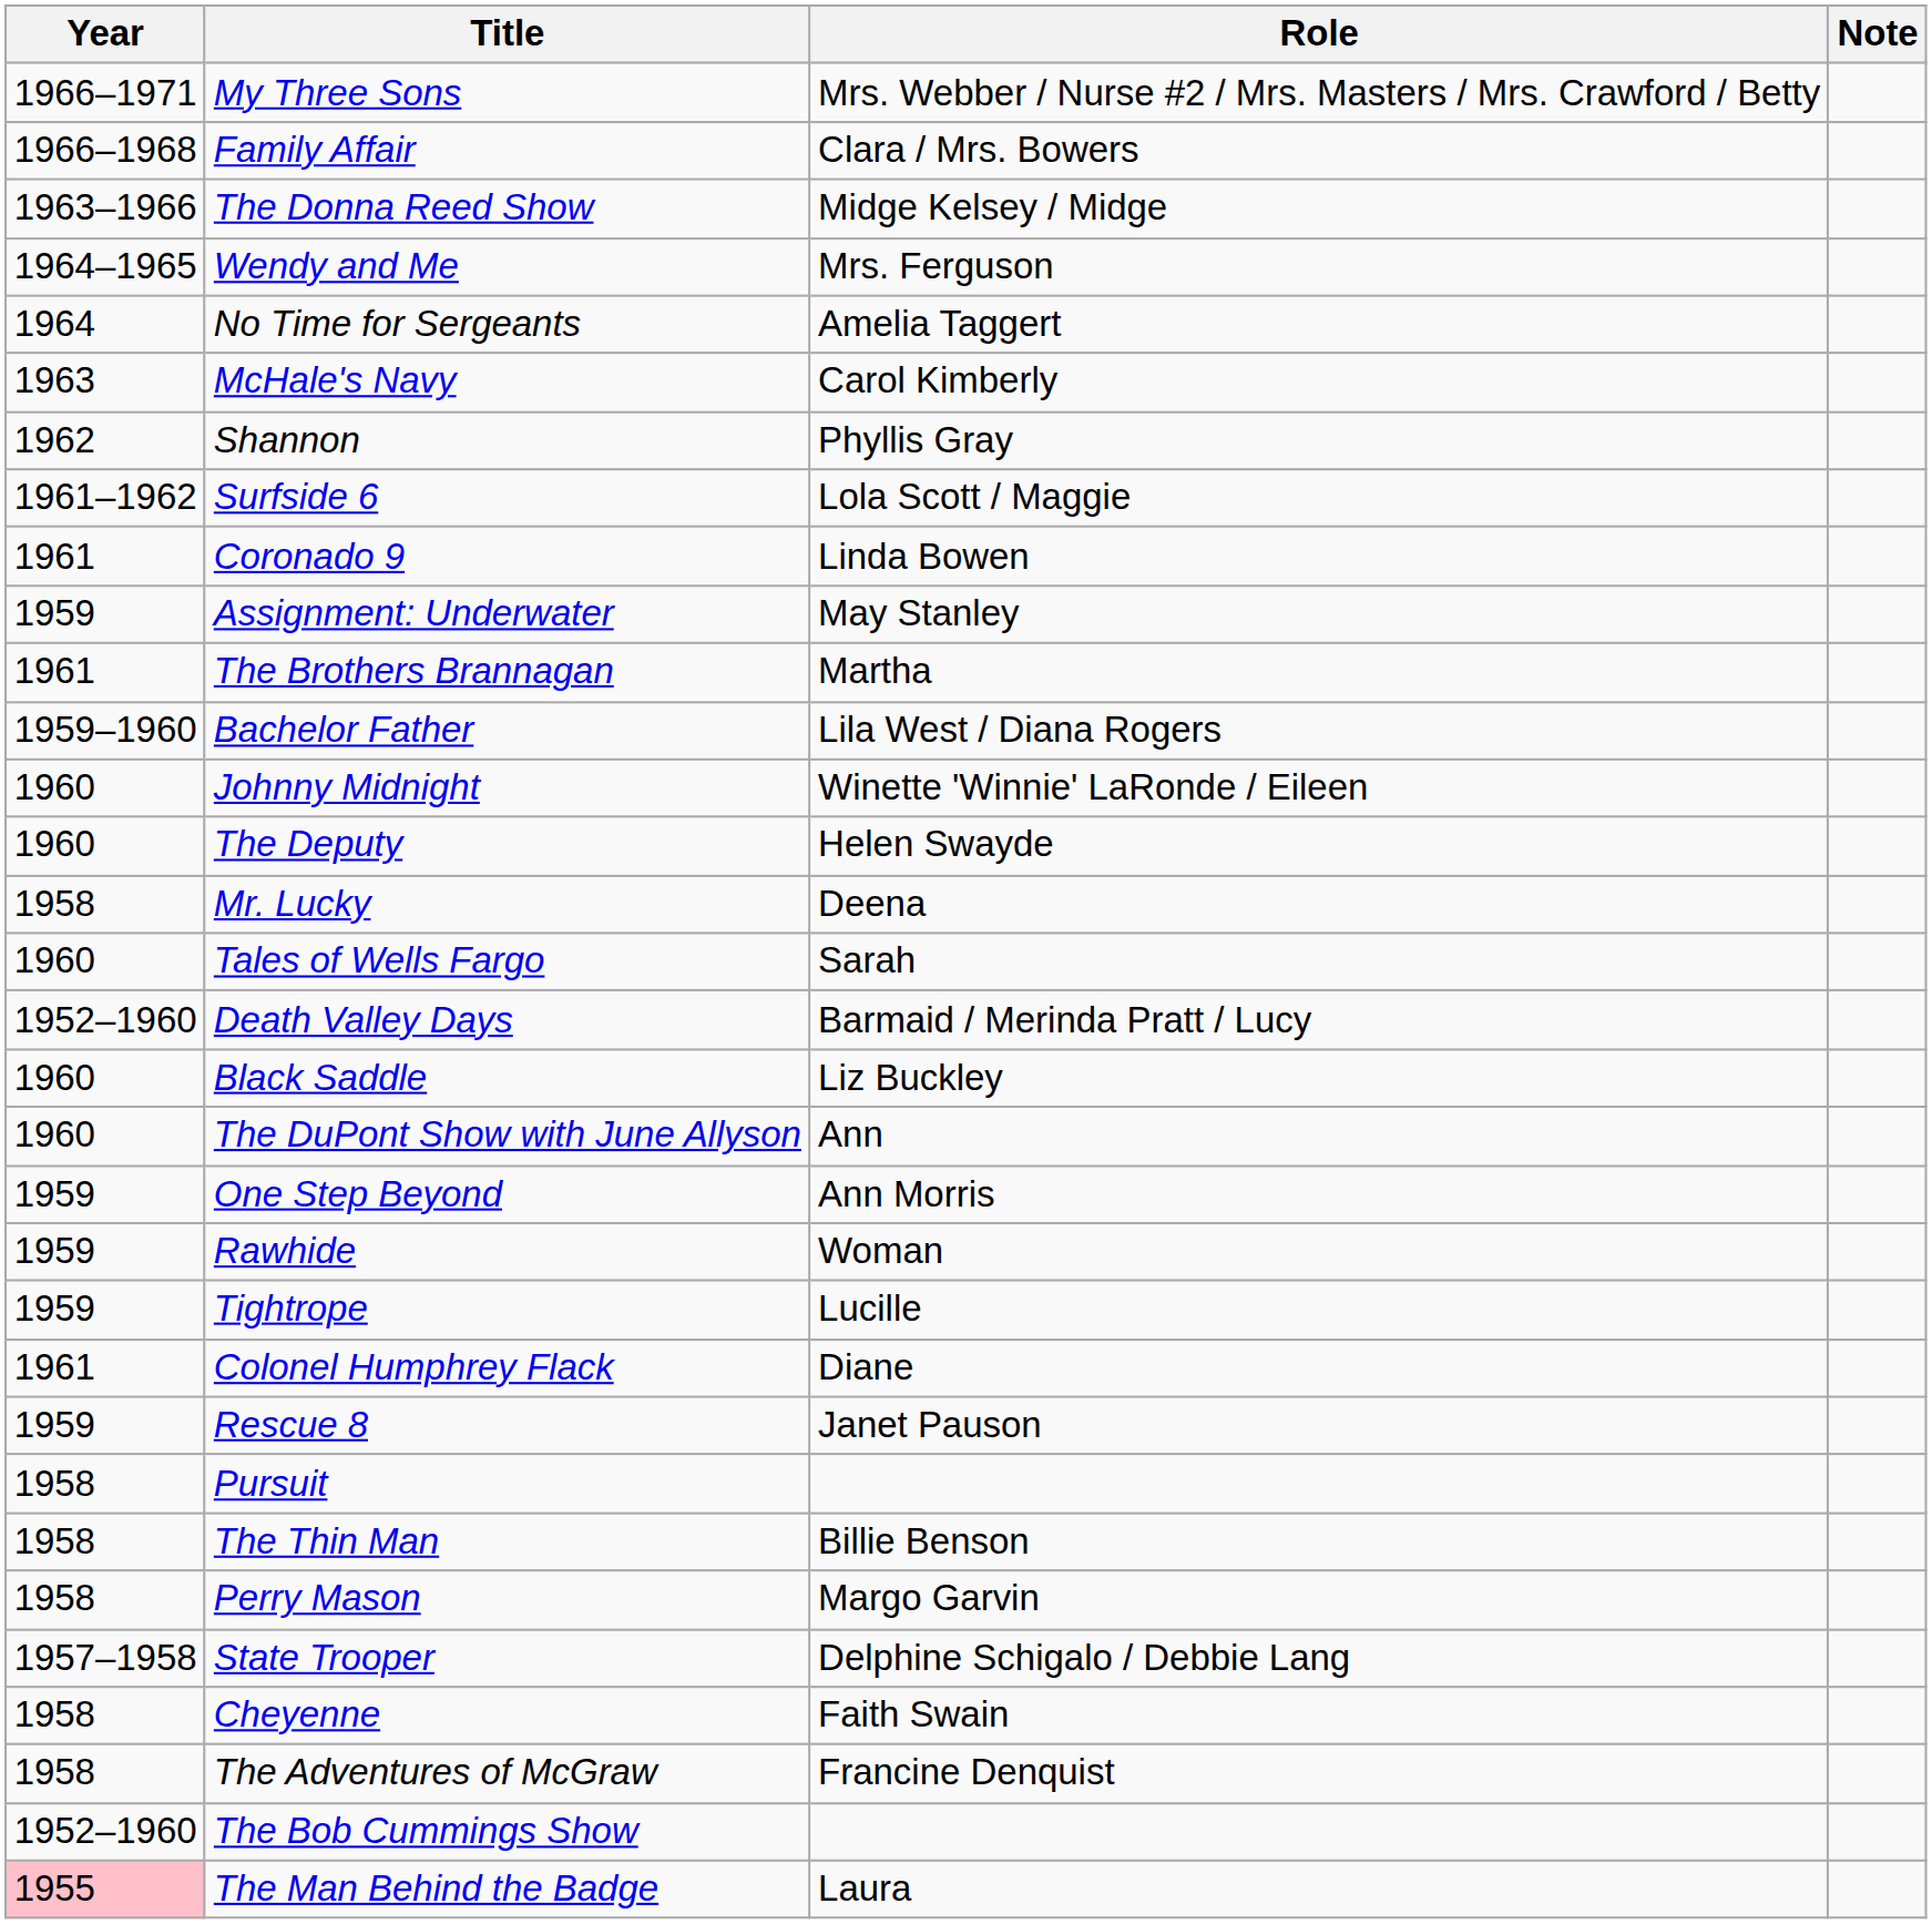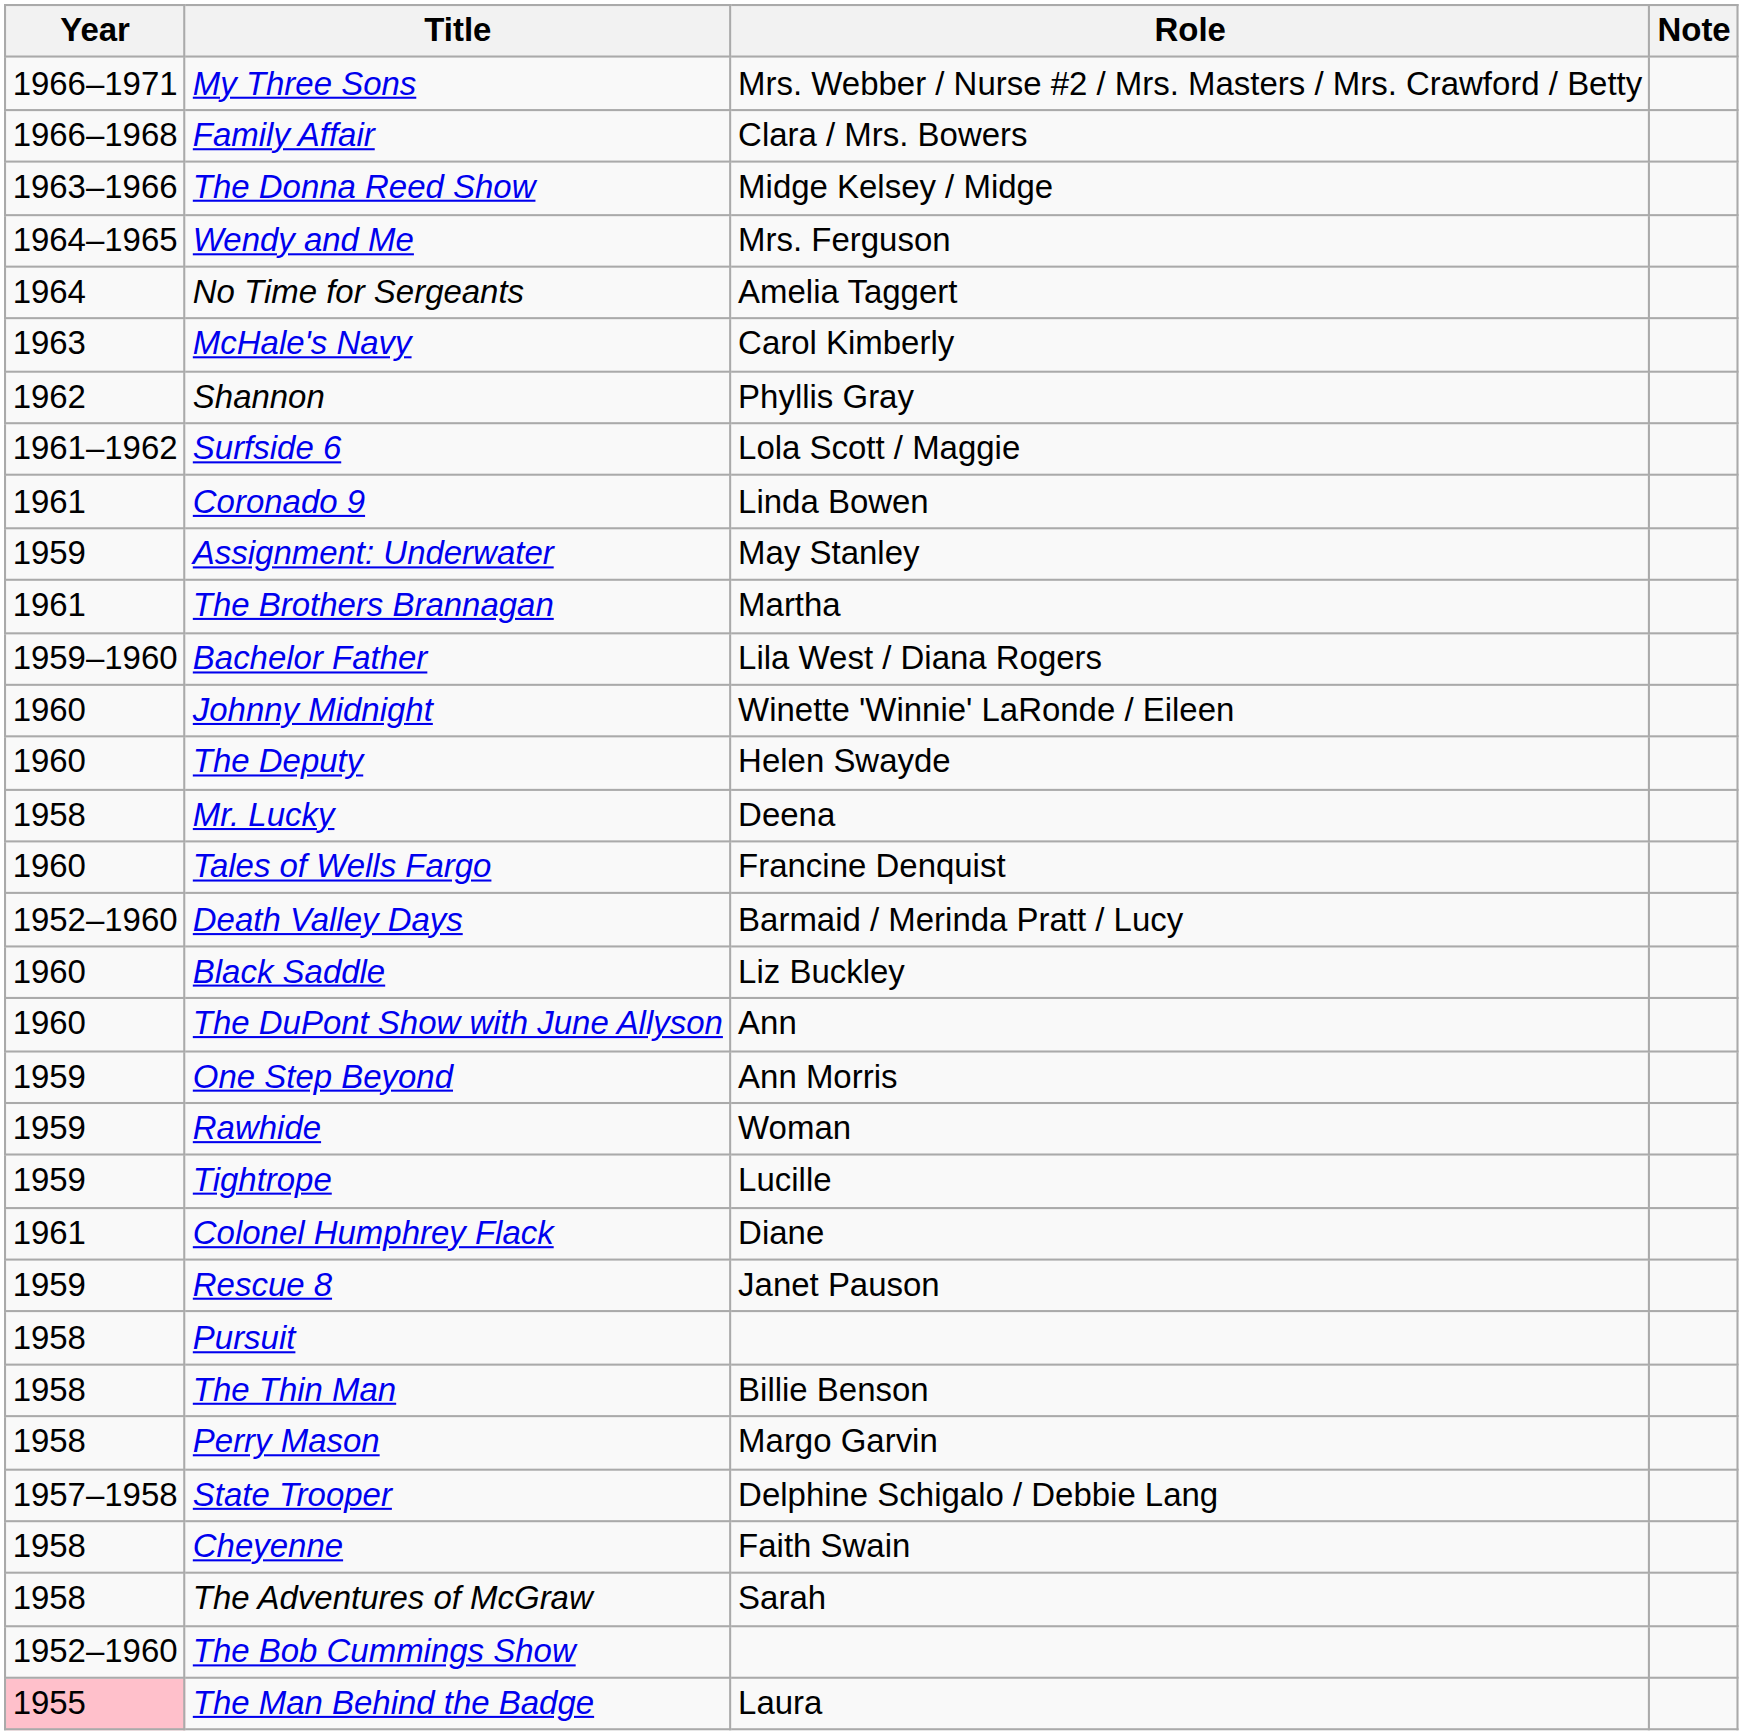Tales of Wells Fargo | Role: Sarah -> Francine Denquist
The Adventures of McGraw | Role: Francine Denquist -> Sarah
